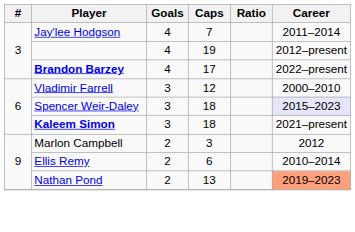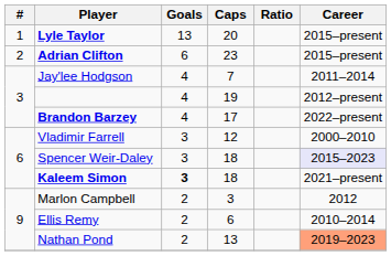+ row: 1 | Lyle Taylor | 13 | 20 | 2015–present
+ row: 2 | Adrian Clifton | 6 | 23 | 2015–present
Kaleem Simon | Goals: normal -> bold
